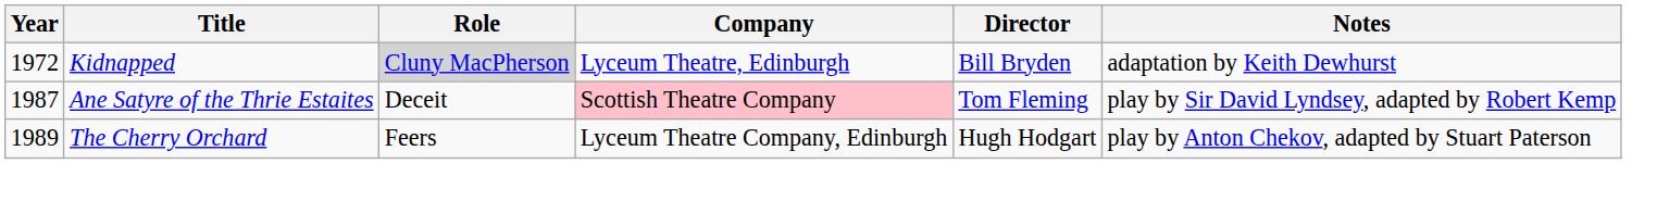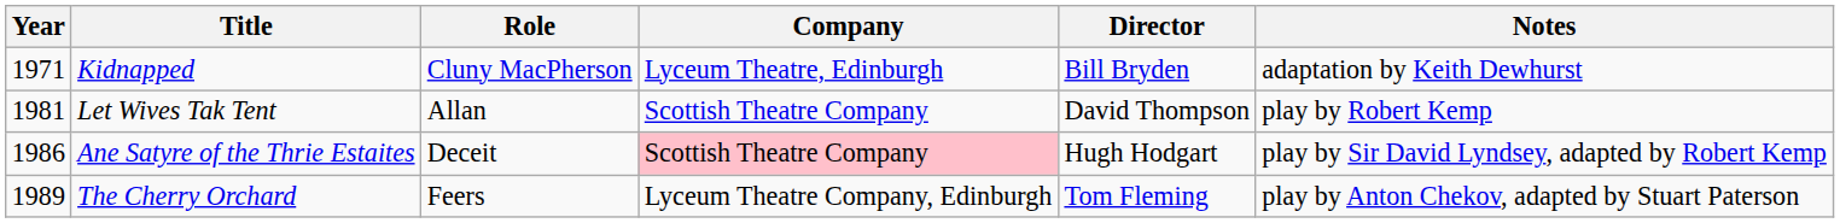Kidnapped | Year: 1972 -> 1971
Kidnapped | Role: lightgrey background -> no background
+ row: 1981 | Let Wives Tak Tent | Allan | Scottish Theatre Company | David Thompson | play by Robert Kemp
Ane Satyre of the Thrie Estaites | Year: 1987 -> 1986
Ane Satyre of the Thrie Estaites | Director: Tom Fleming -> Hugh Hodgart
The Cherry Orchard | Director: Hugh Hodgart -> Tom Fleming
